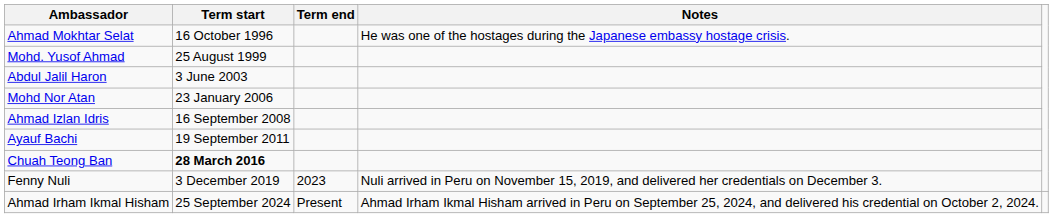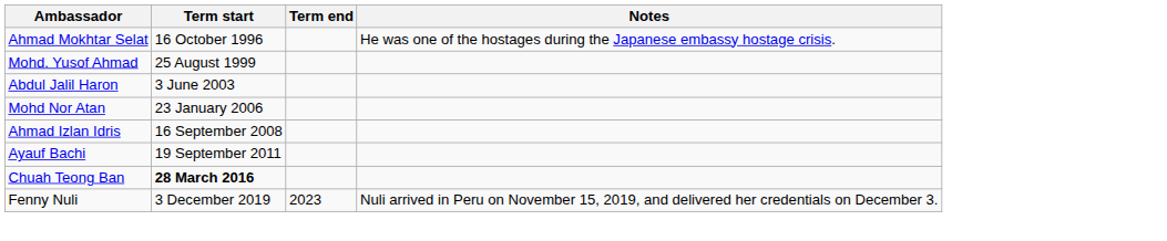- row: Ahmad Irham Ikmal Hisham | 25 September 2024 | Present | Ahmad Irham Ikmal Hisham arrived in Peru on September 25, 2024, and delivered his credential on October 2, 2024.
